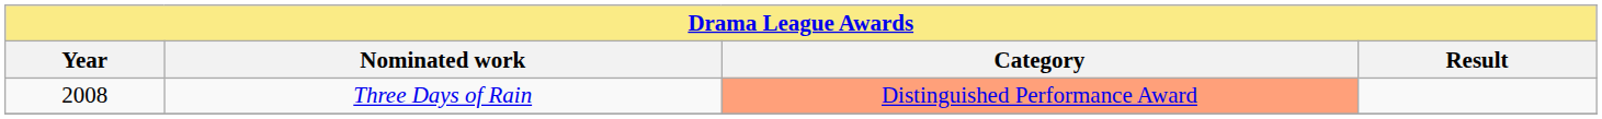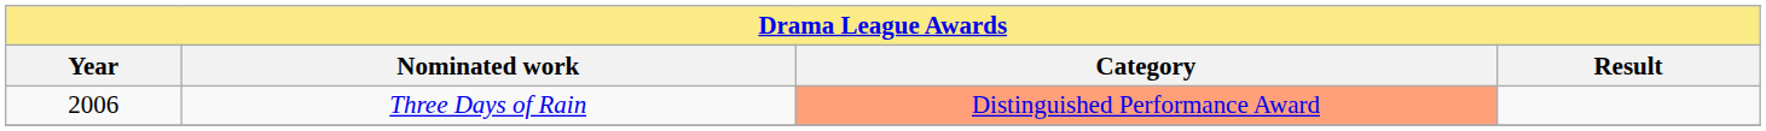Three Days of Rain | Year: 2008 -> 2006
